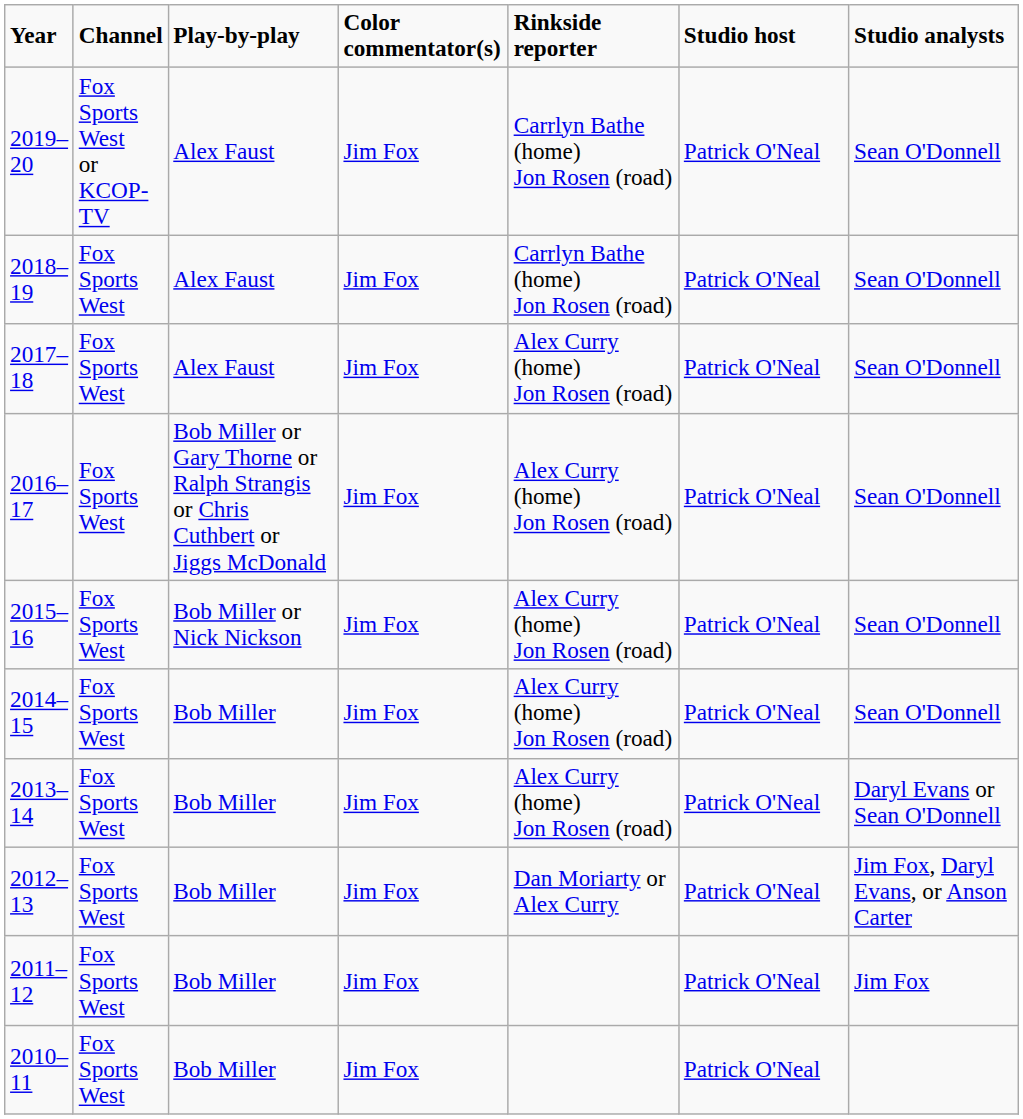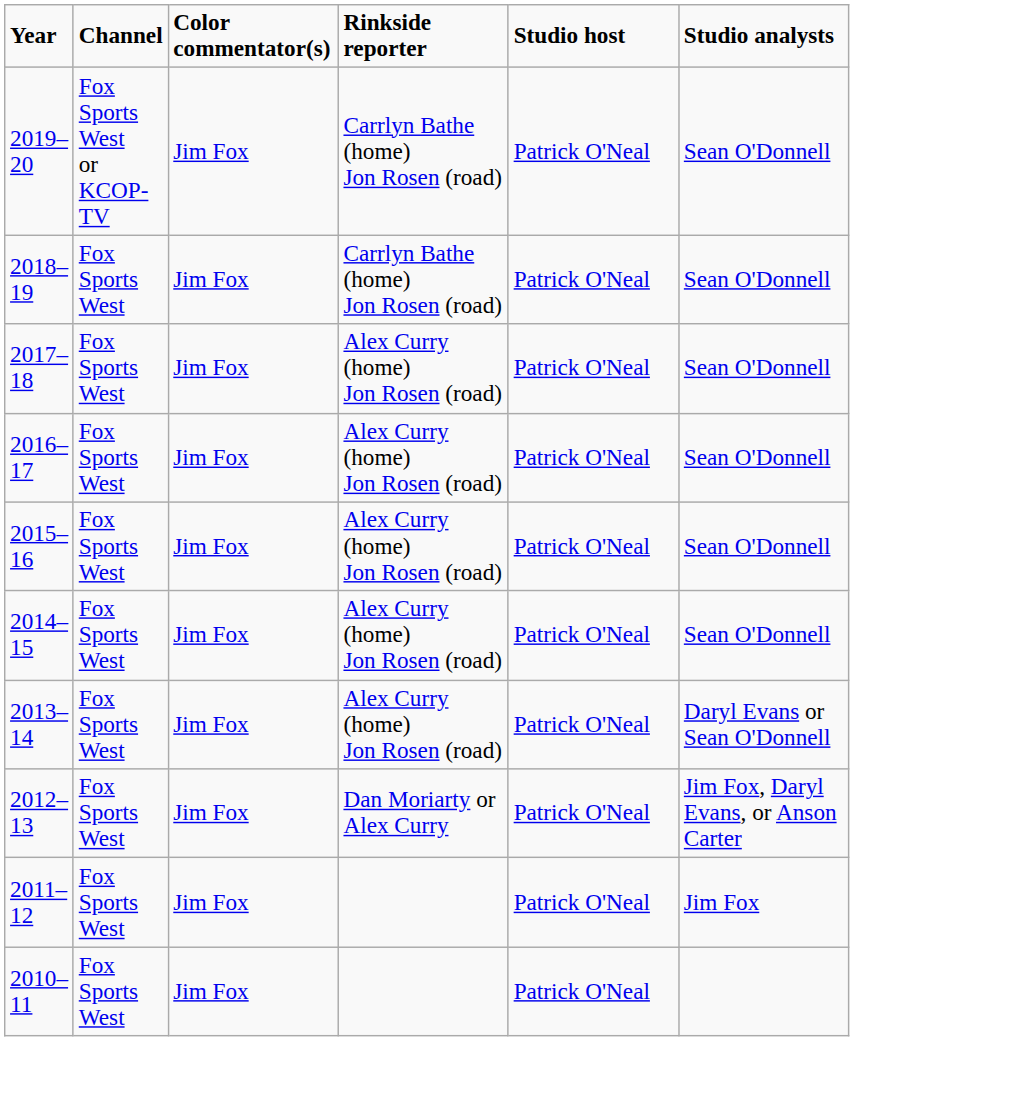- column: Play-by-play | Alex Faust | Alex Faust | Alex Faust | Bob Miller or Gary Thorne or Ralph Strangis or Chris Cuthbert or Jiggs McDonald | Bob Miller or Nick Nickson | Bob Miller | Bob Miller | Bob Miller | Bob Miller | Bob Miller
